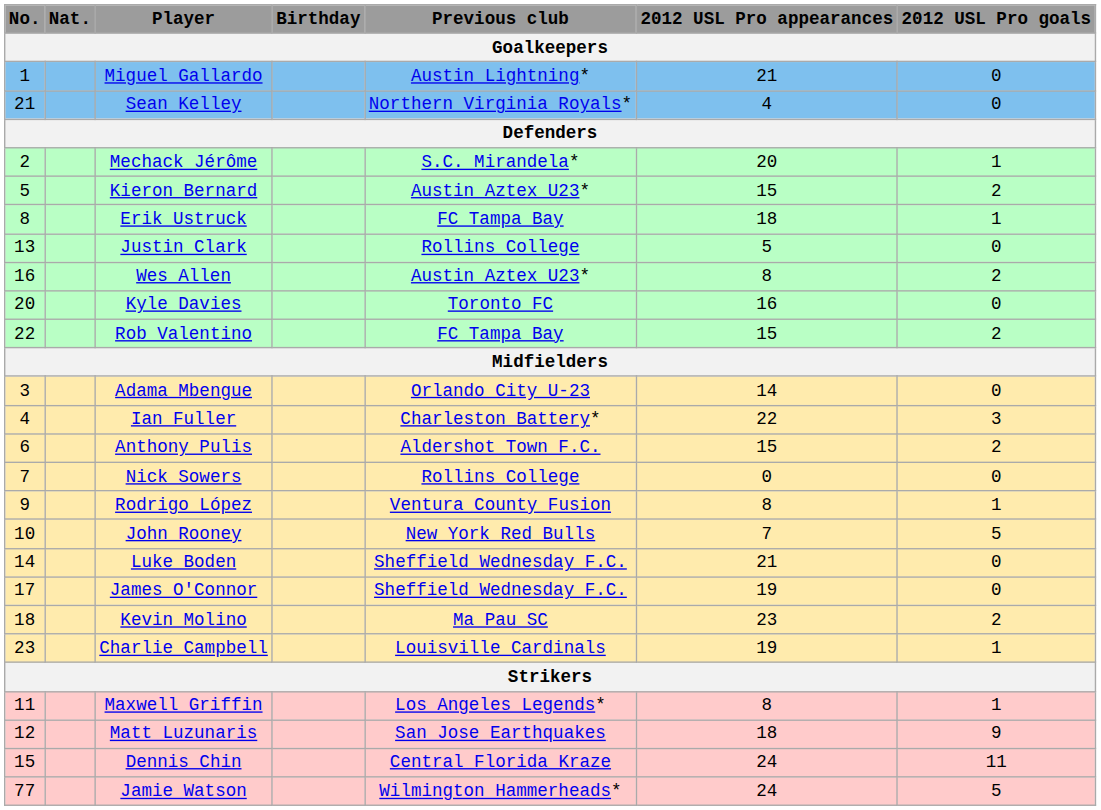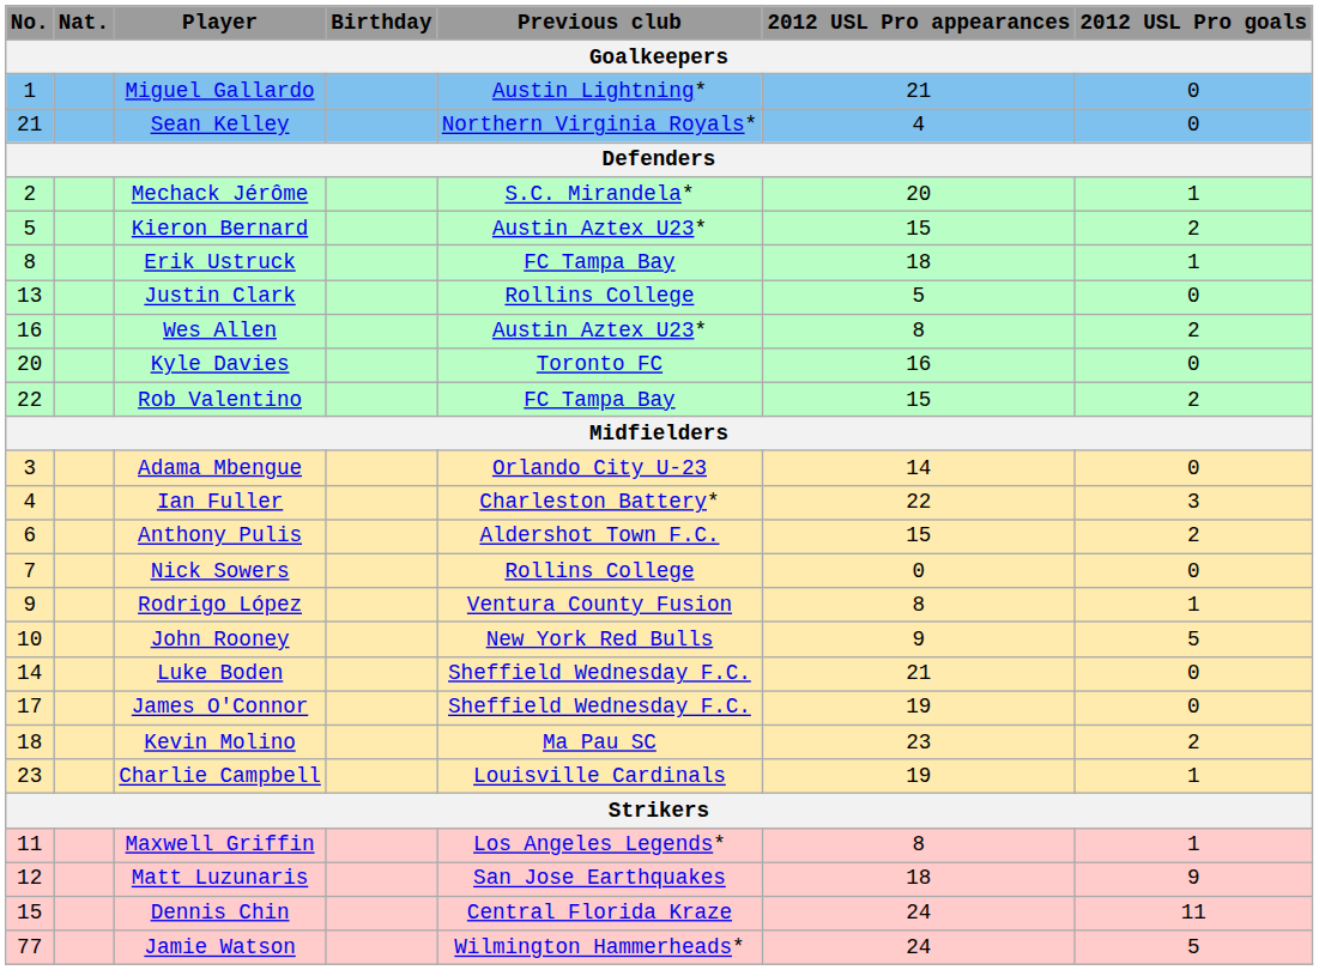John Rooney | 2012 USL Pro appearances / Goalkeepers: 7 -> 9
